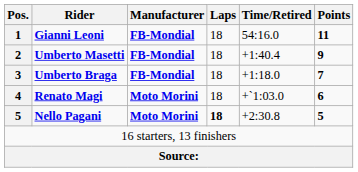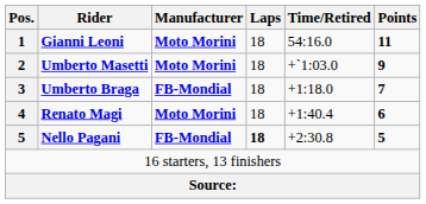Gianni Leoni | Manufacturer: FB-Mondial -> Moto Morini
Umberto Masetti | Manufacturer: FB-Mondial -> Moto Morini
Umberto Masetti | Time/Retired: +1:40.4 -> +`1:03.0
Renato Magi | Time/Retired: +`1:03.0 -> +1:40.4
Nello Pagani | Manufacturer: Moto Morini -> FB-Mondial
